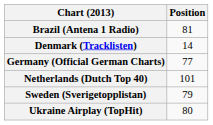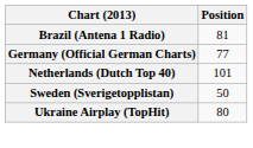- row: Denmark (Tracklisten) | 14
Sweden (Sverigetopplistan) | Position: 79 -> 50
